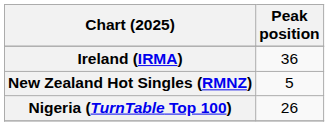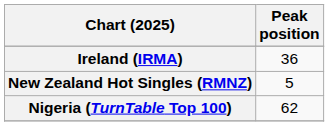Nigeria (TurnTable Top 100) | Peak position: 26 -> 62
